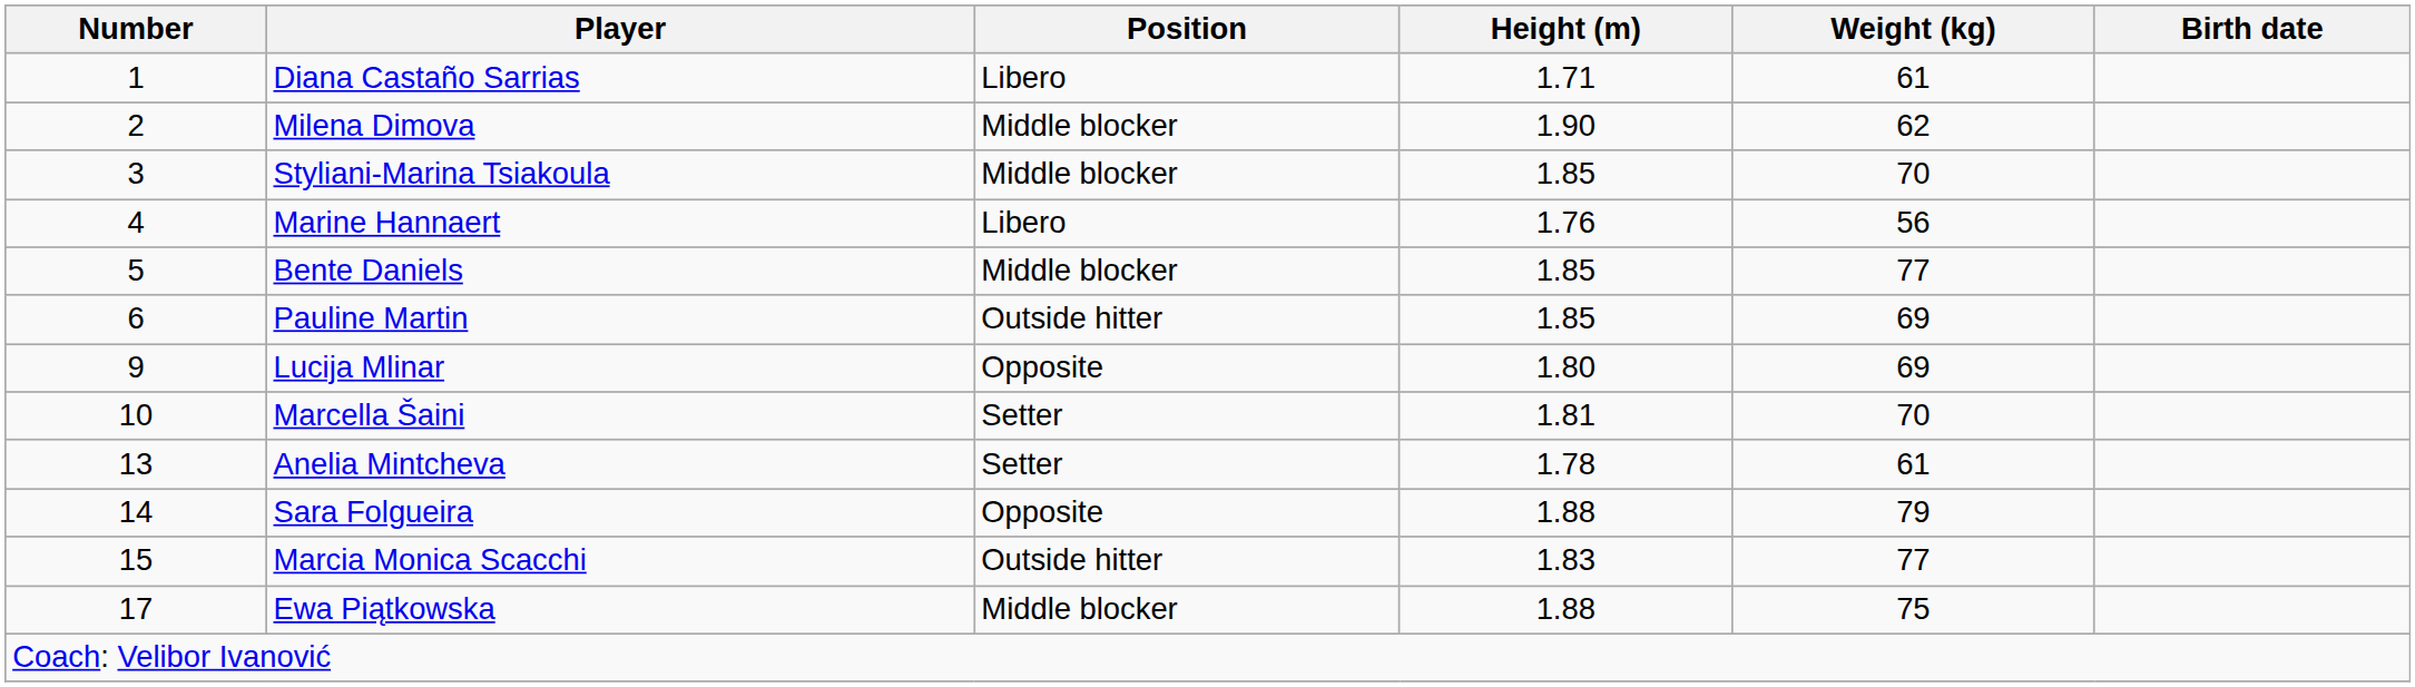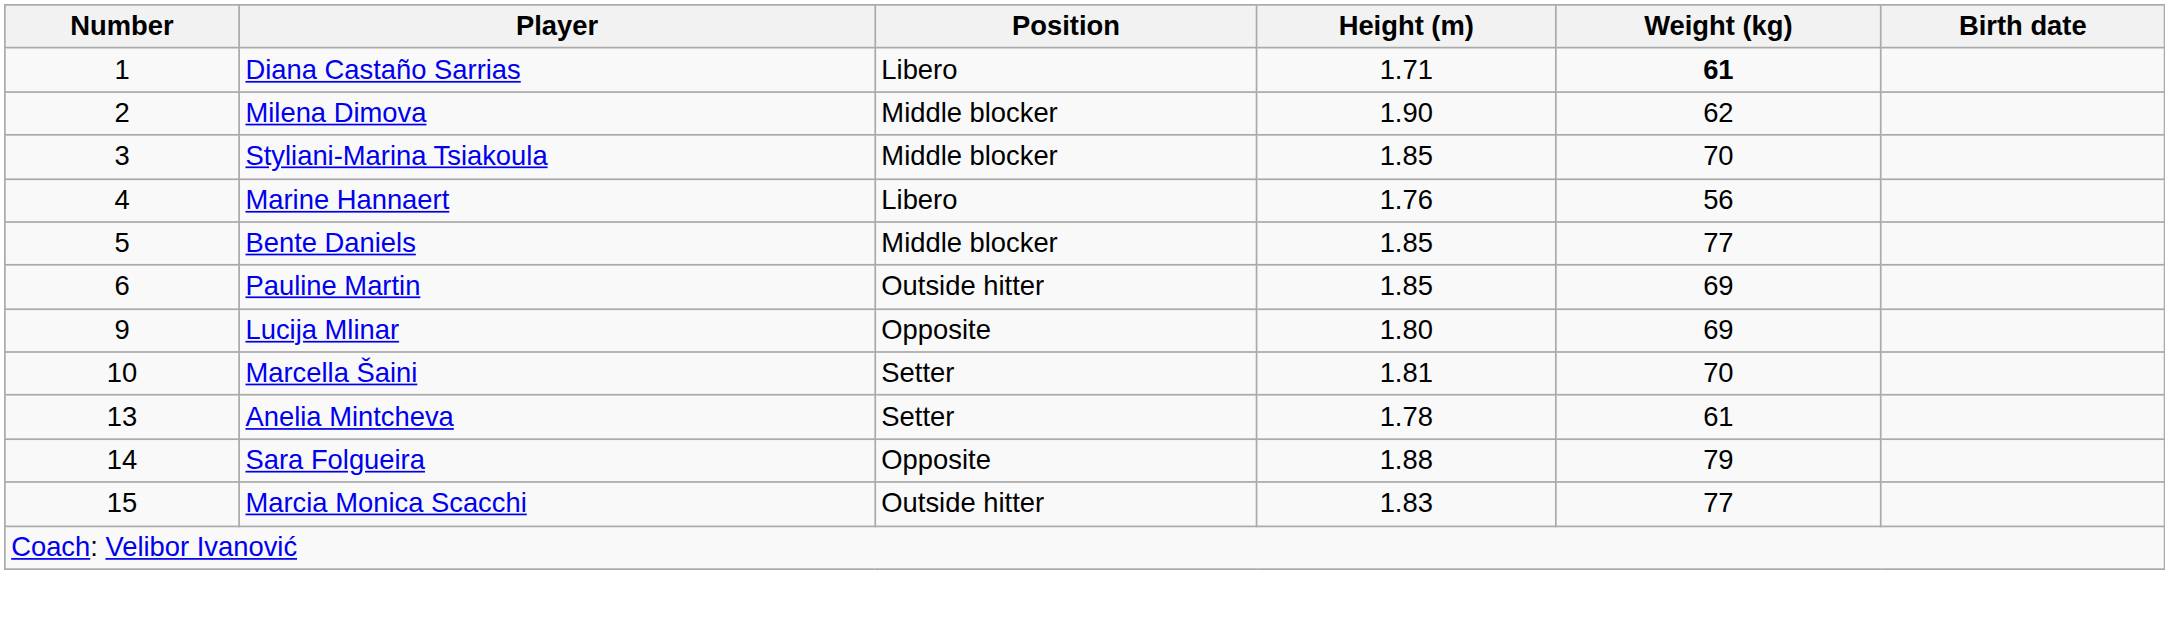Diana Castaño Sarrias | Weight (kg): normal -> bold
- row: 17 | Ewa Piątkowska | Middle blocker | 1.88 | 75
